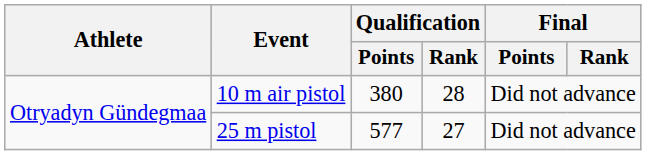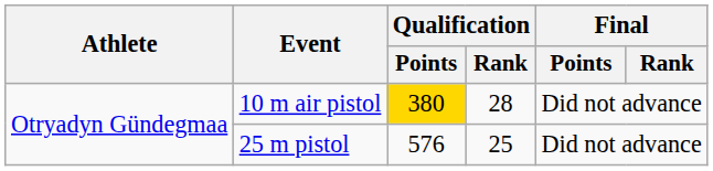10 m air pistol | Qualification / Points: no background -> gold background
25 m pistol | Qualification / Points: 577 -> 576
25 m pistol | Qualification / Rank: 27 -> 25
